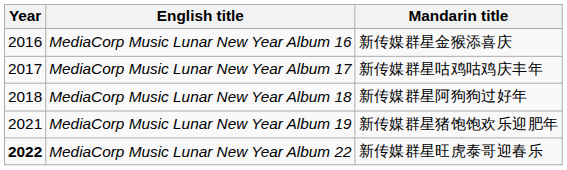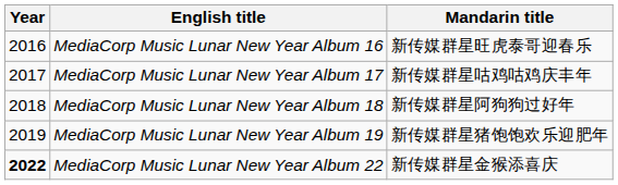MediaCorp Music Lunar New Year Album 16 | Mandarin title: 新传媒群星金猴添喜庆 -> 新传媒群星旺虎泰哥迎春乐
MediaCorp Music Lunar New Year Album 19 | Year: 2021 -> 2019
MediaCorp Music Lunar New Year Album 22 | Mandarin title: 新传媒群星旺虎泰哥迎春乐 -> 新传媒群星金猴添喜庆
